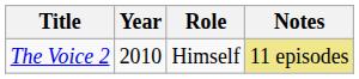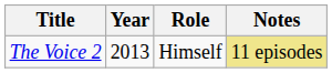The Voice 2 | Year: 2010 -> 2013
